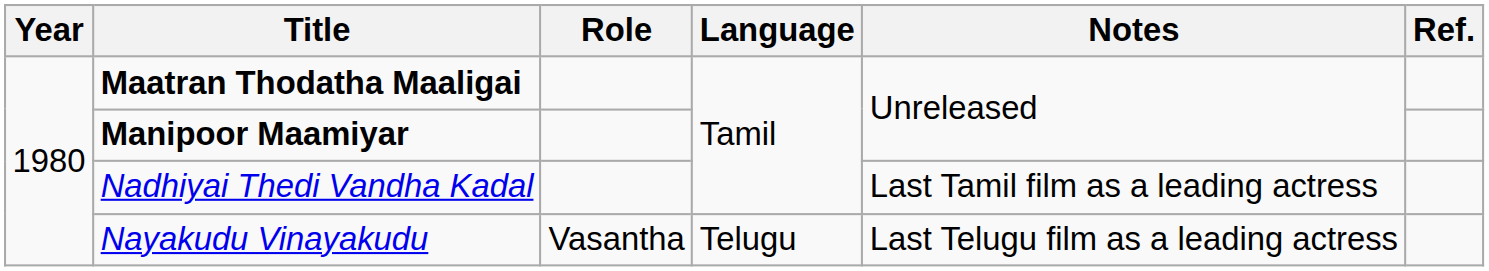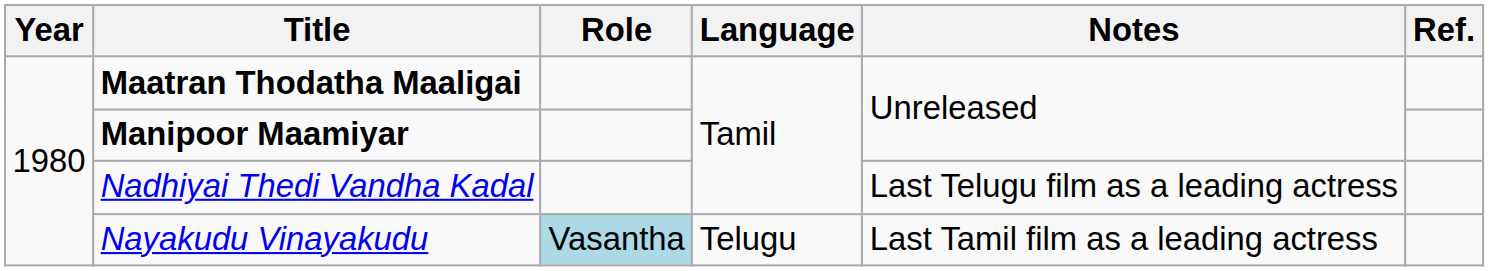Nadhiyai Thedi Vandha Kadal | Notes: Last Tamil film as a leading actress -> Last Telugu film as a leading actress
Nayakudu Vinayakudu | Role: no background -> lightblue background
Nayakudu Vinayakudu | Notes: Last Telugu film as a leading actress -> Last Tamil film as a leading actress
